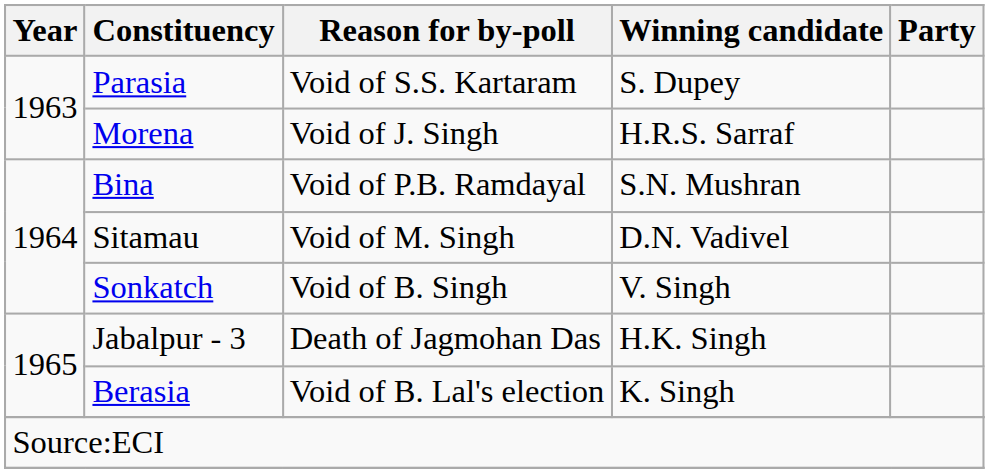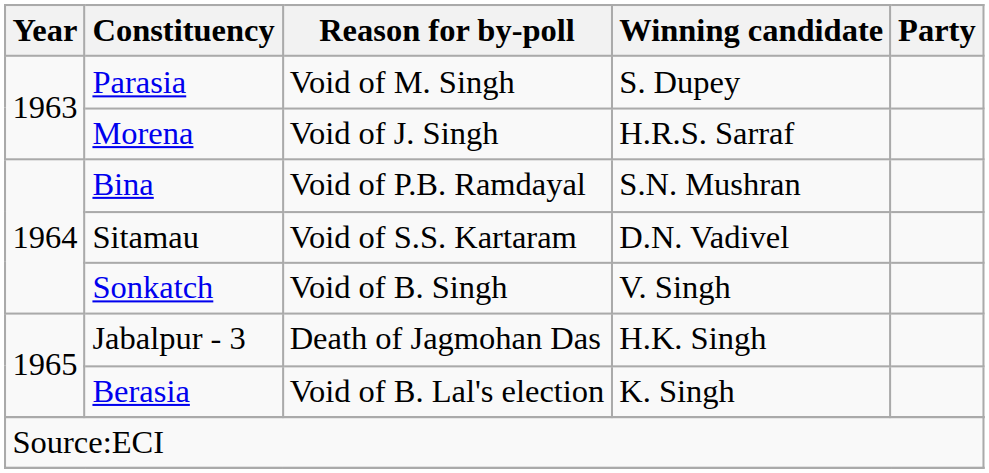Parasia | Reason for by-poll: Void of S.S. Kartaram -> Void of M. Singh
Sitamau | Reason for by-poll: Void of M. Singh -> Void of S.S. Kartaram
